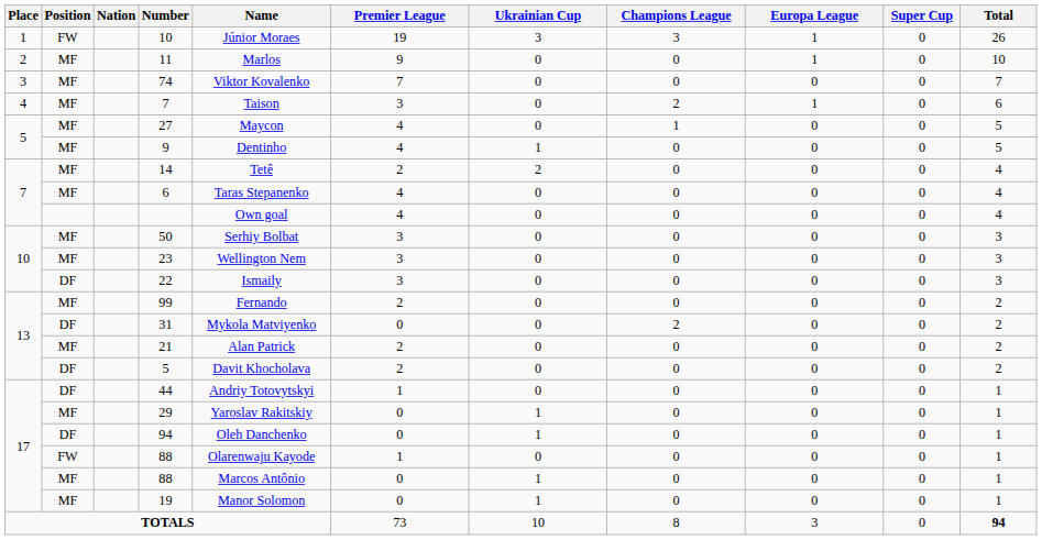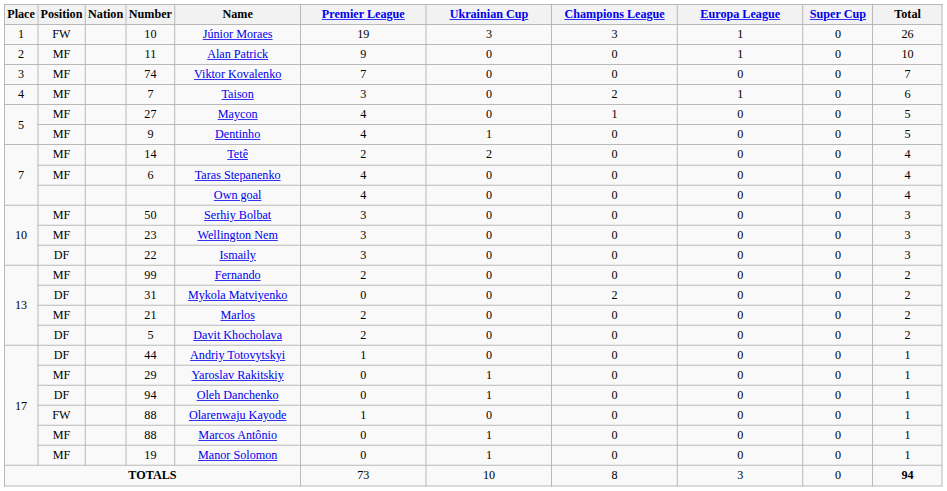11 | Name: Marlos -> Alan Patrick
21 | Name: Alan Patrick -> Marlos
